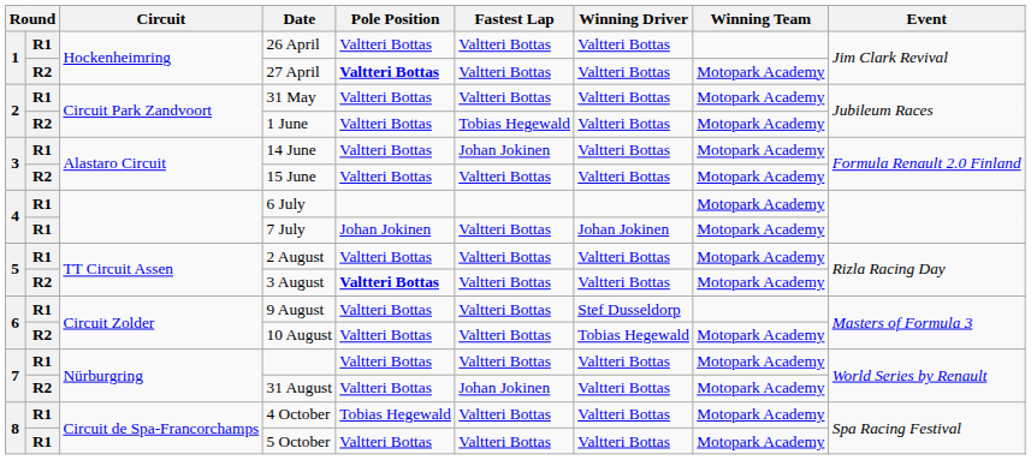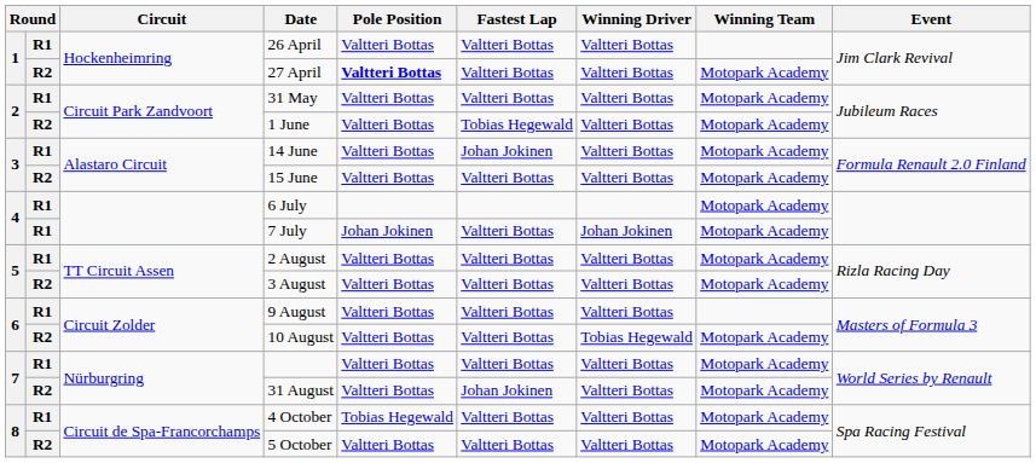3 August | Pole Position: bold -> normal
9 August | Winning Driver: Stef Dusseldorp -> Valtteri Bottas
5 October | column 2: R1 -> R2
